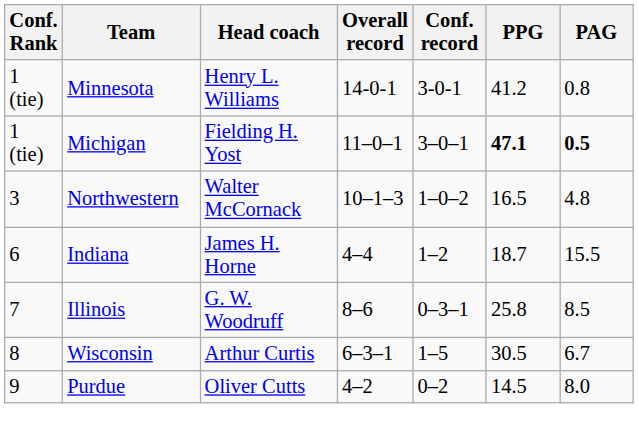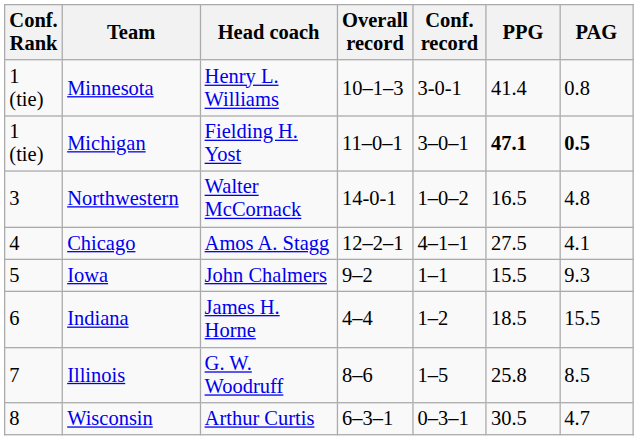Minnesota | Overall record: 14-0-1 -> 10–1–3
Minnesota | PPG: 41.2 -> 41.4
Northwestern | Overall record: 10–1–3 -> 14-0-1
+ row: 4 | Chicago | Amos A. Stagg | 12–2–1 | 4–1–1 | 27.5 | 4.1
+ row: 5 | Iowa | John Chalmers | 9–2 | 1–1 | 15.5 | 9.3
Indiana | PPG: 18.7 -> 18.5
Illinois | Conf. record: 0–3–1 -> 1–5
Wisconsin | Conf. record: 1–5 -> 0–3–1
Wisconsin | PAG: 6.7 -> 4.7
- row: 9 | Purdue | Oliver Cutts | 4–2 | 0–2 | 14.5 | 8.0
